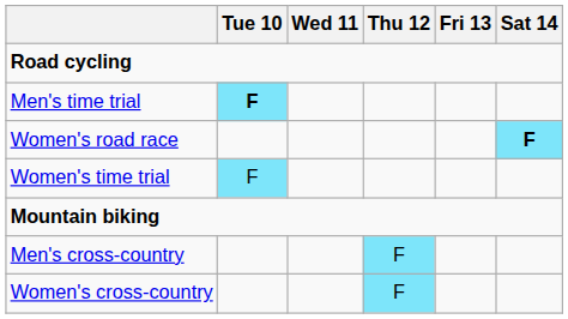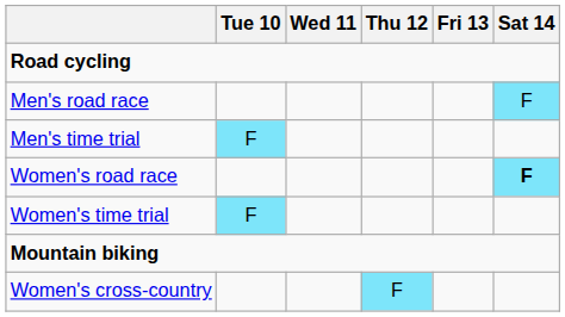+ row: Men's road race | F
Men's time trial | Tue 10: bold -> normal
- row: Men's cross-country | F
